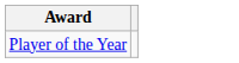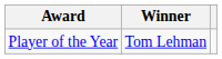+ column: Winner | Tom Lehman
